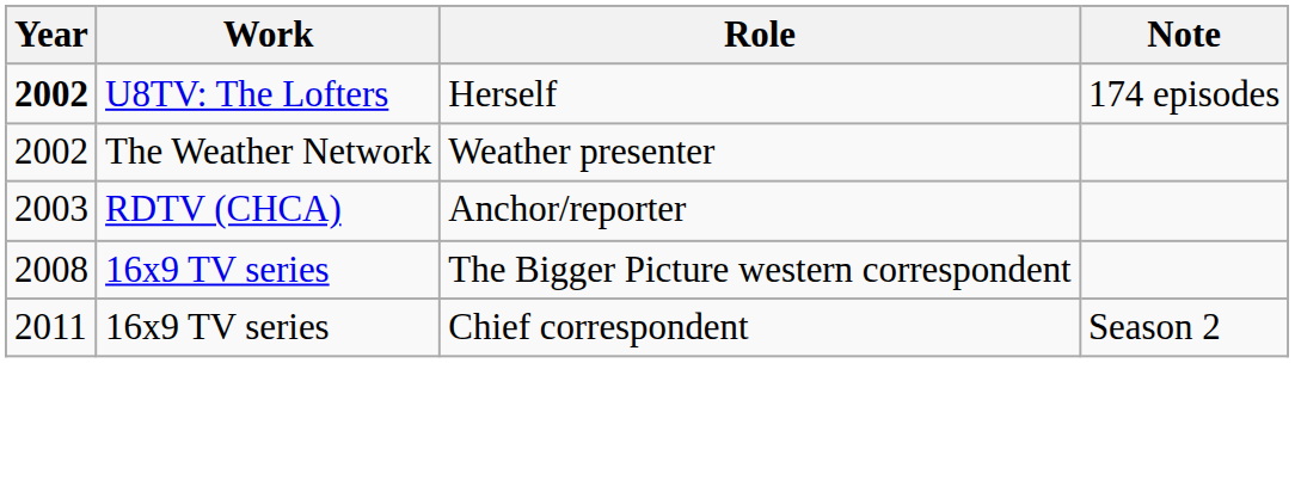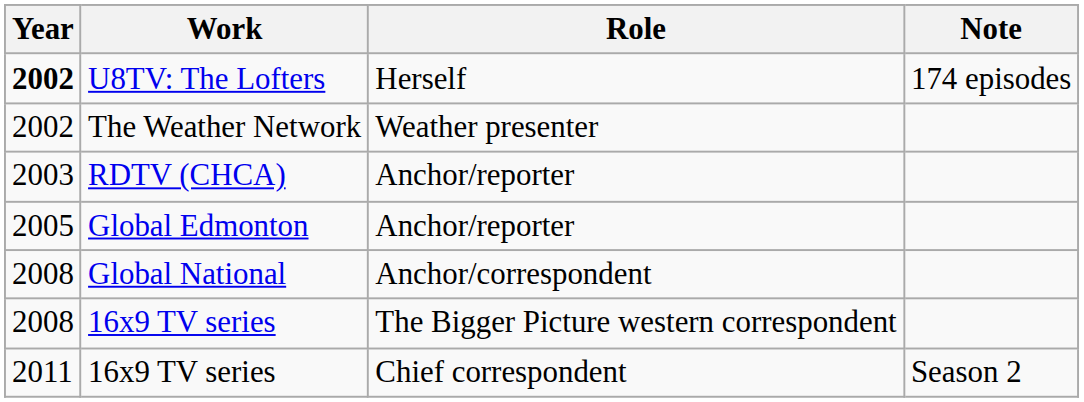+ row: 2005 | Global Edmonton | Anchor/reporter
+ row: 2008 | Global National | Anchor/correspondent
